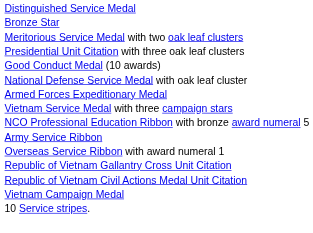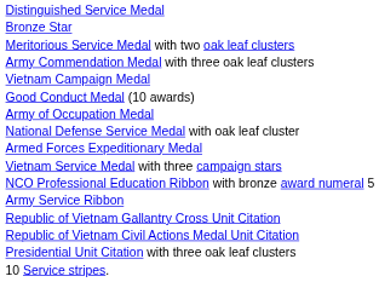+ row: Army Commendation Medal with three oak leaf clusters
rows swapped: Presidential Unit Citation with three oak leaf clusters <-> Vietnam Campaign Medal
+ row: Army of Occupation Medal
- row: Overseas Service Ribbon with award numeral 1
